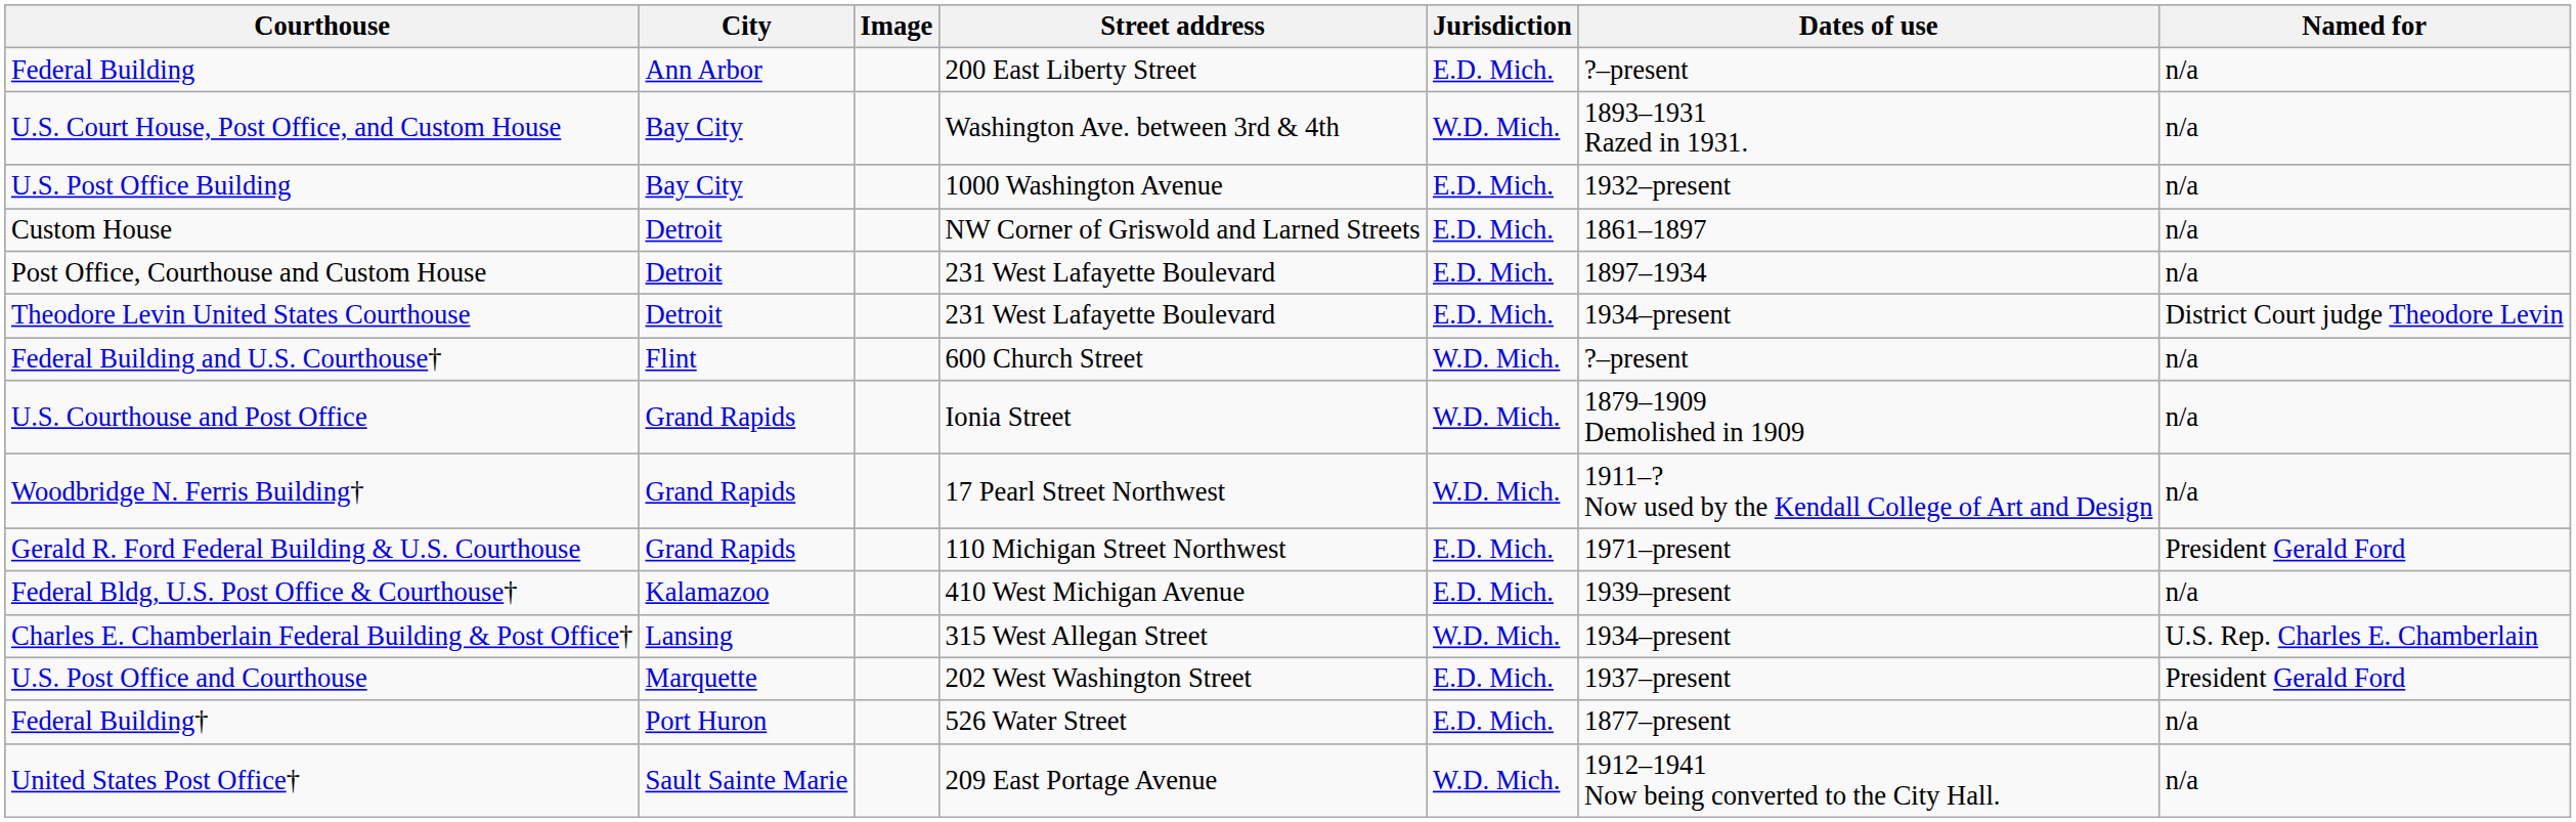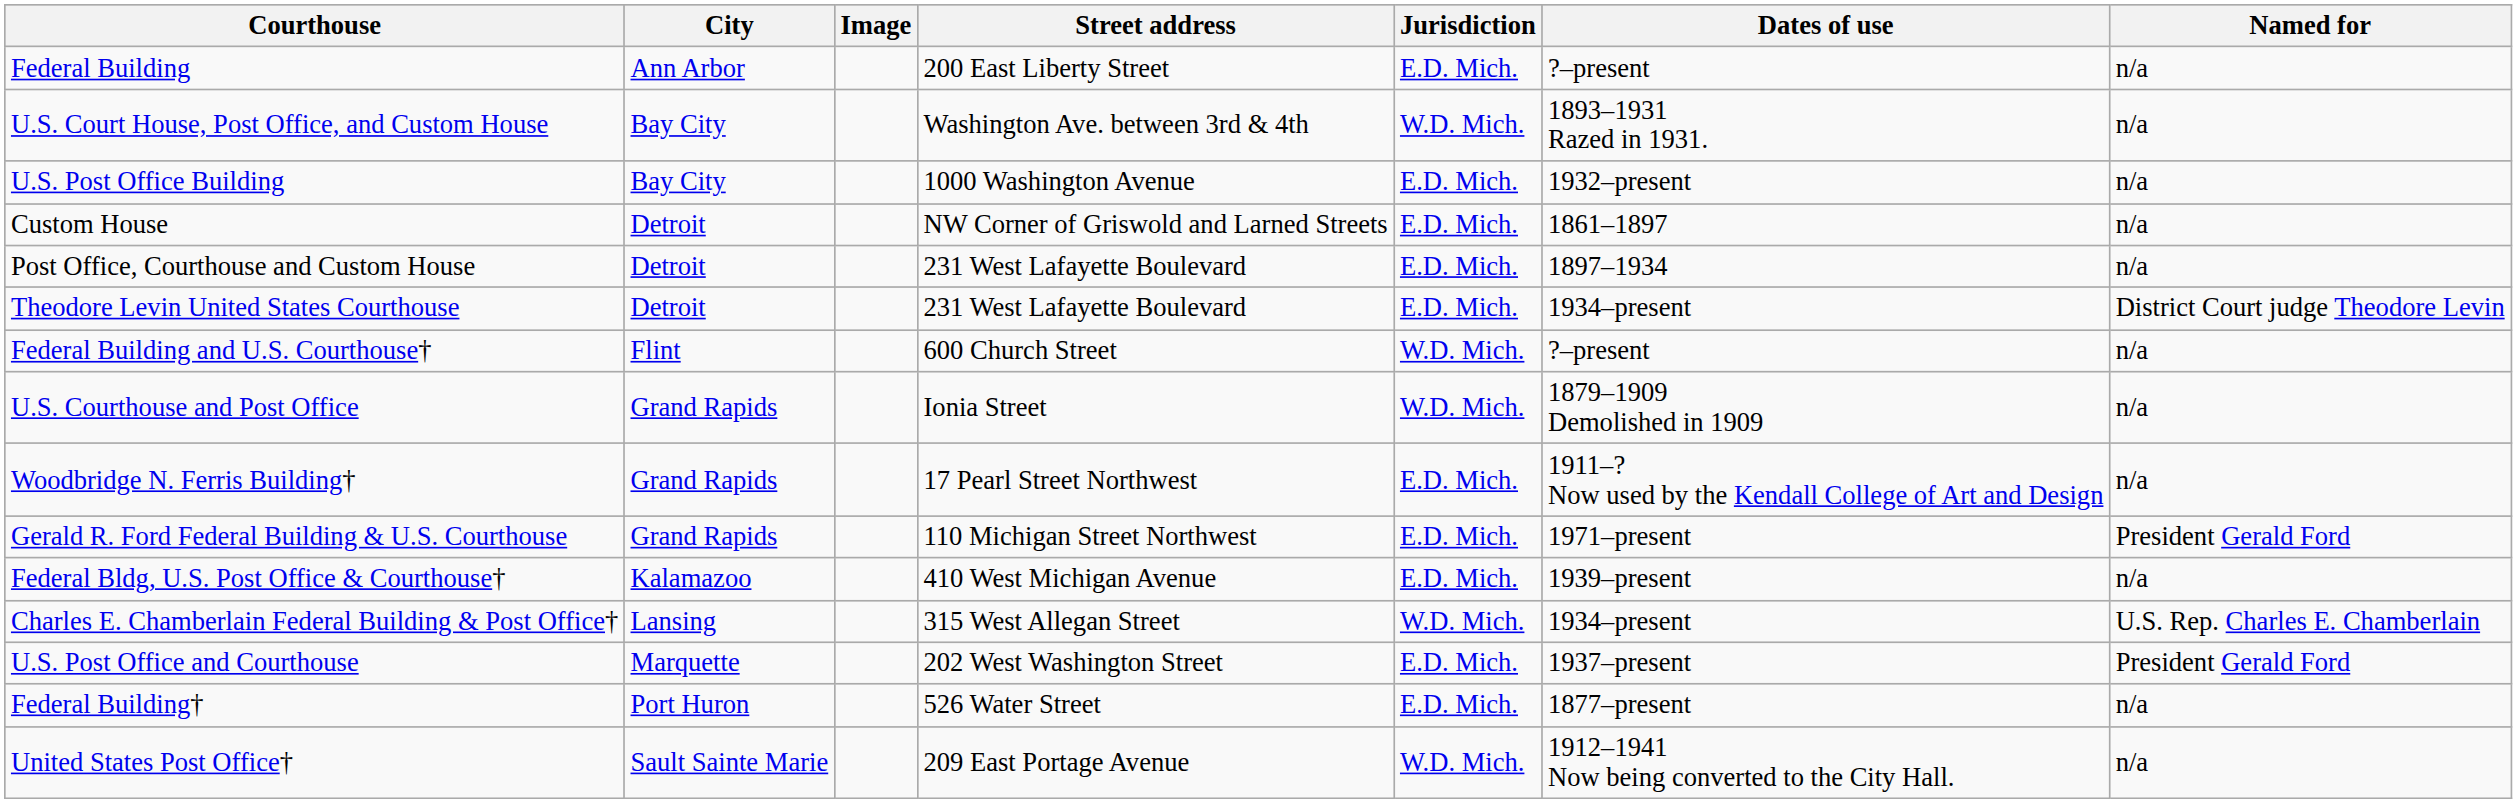Woodbridge N. Ferris Building† | Jurisdiction: W.D. Mich. -> E.D. Mich.
